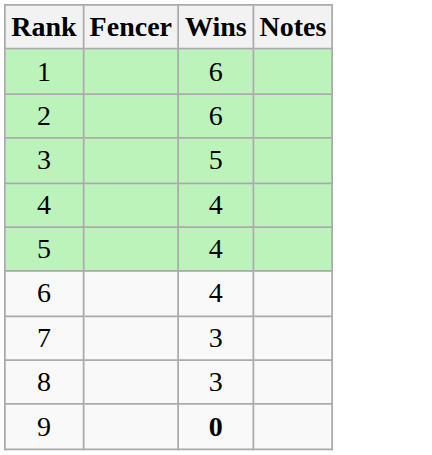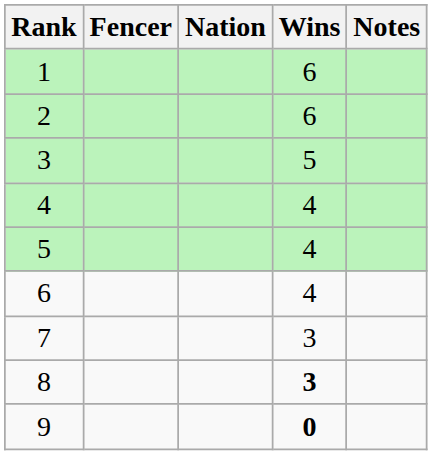+ column: Nation
8 | Wins: normal -> bold
